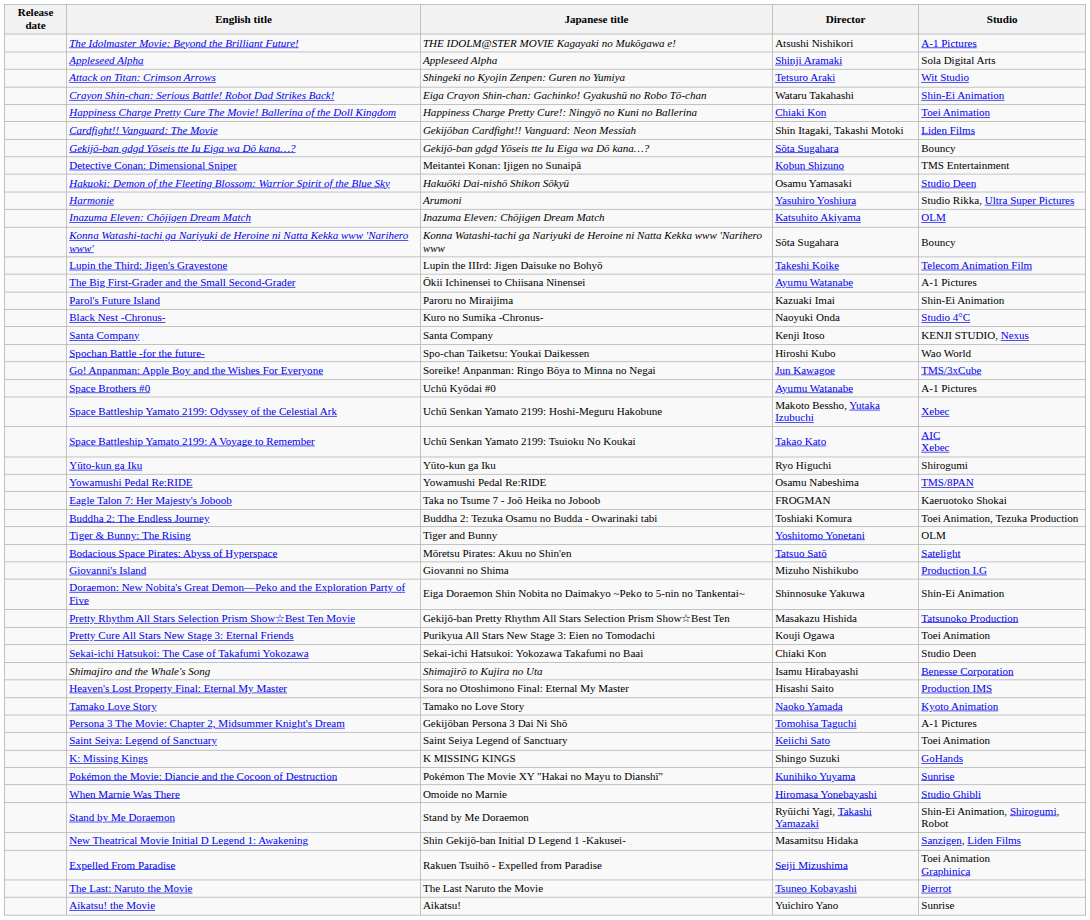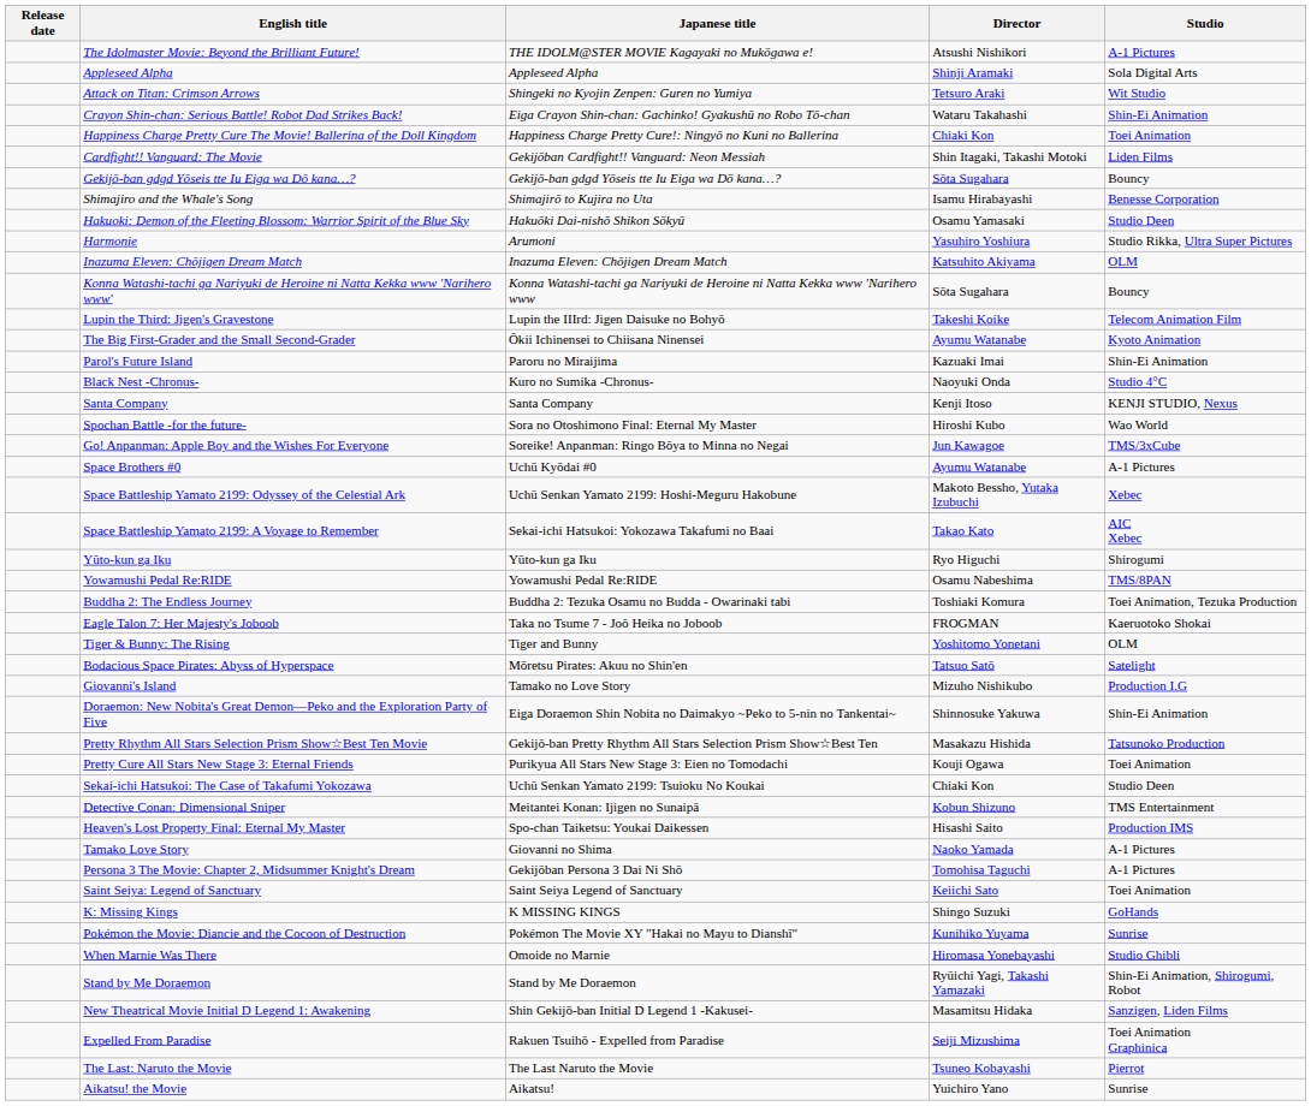rows swapped: Shimajiro and the Whale's Song <-> Detective Conan: Dimensional Sniper
The Big First-Grader and the Small Second-Grader | Studio: A-1 Pictures -> Kyoto Animation
Spochan Battle -for the future- | Japanese title: Spo-chan Taiketsu: Youkai Daikessen -> Sora no Otoshimono Final: Eternal My Master
Space Battleship Yamato 2199: A Voyage to Remember | Japanese title: Uchū Senkan Yamato 2199: Tsuioku No Koukai -> Sekai-ichi Hatsukoi: Yokozawa Takafumi no Baai
rows swapped: Eagle Talon 7: Her Majesty's Joboob <-> Buddha 2: The Endless Journey
Giovanni's Island | Japanese title: Giovanni no Shima -> Tamako no Love Story
Sekai-ichi Hatsukoi: The Case of Takafumi Yokozawa | Japanese title: Sekai-ichi Hatsukoi: Yokozawa Takafumi no Baai -> Uchū Senkan Yamato 2199: Tsuioku No Koukai
Heaven's Lost Property Final: Eternal My Master | Japanese title: Sora no Otoshimono Final: Eternal My Master -> Spo-chan Taiketsu: Youkai Daikessen
Tamako Love Story | Japanese title: Tamako no Love Story -> Giovanni no Shima
Tamako Love Story | Studio: Kyoto Animation -> A-1 Pictures
